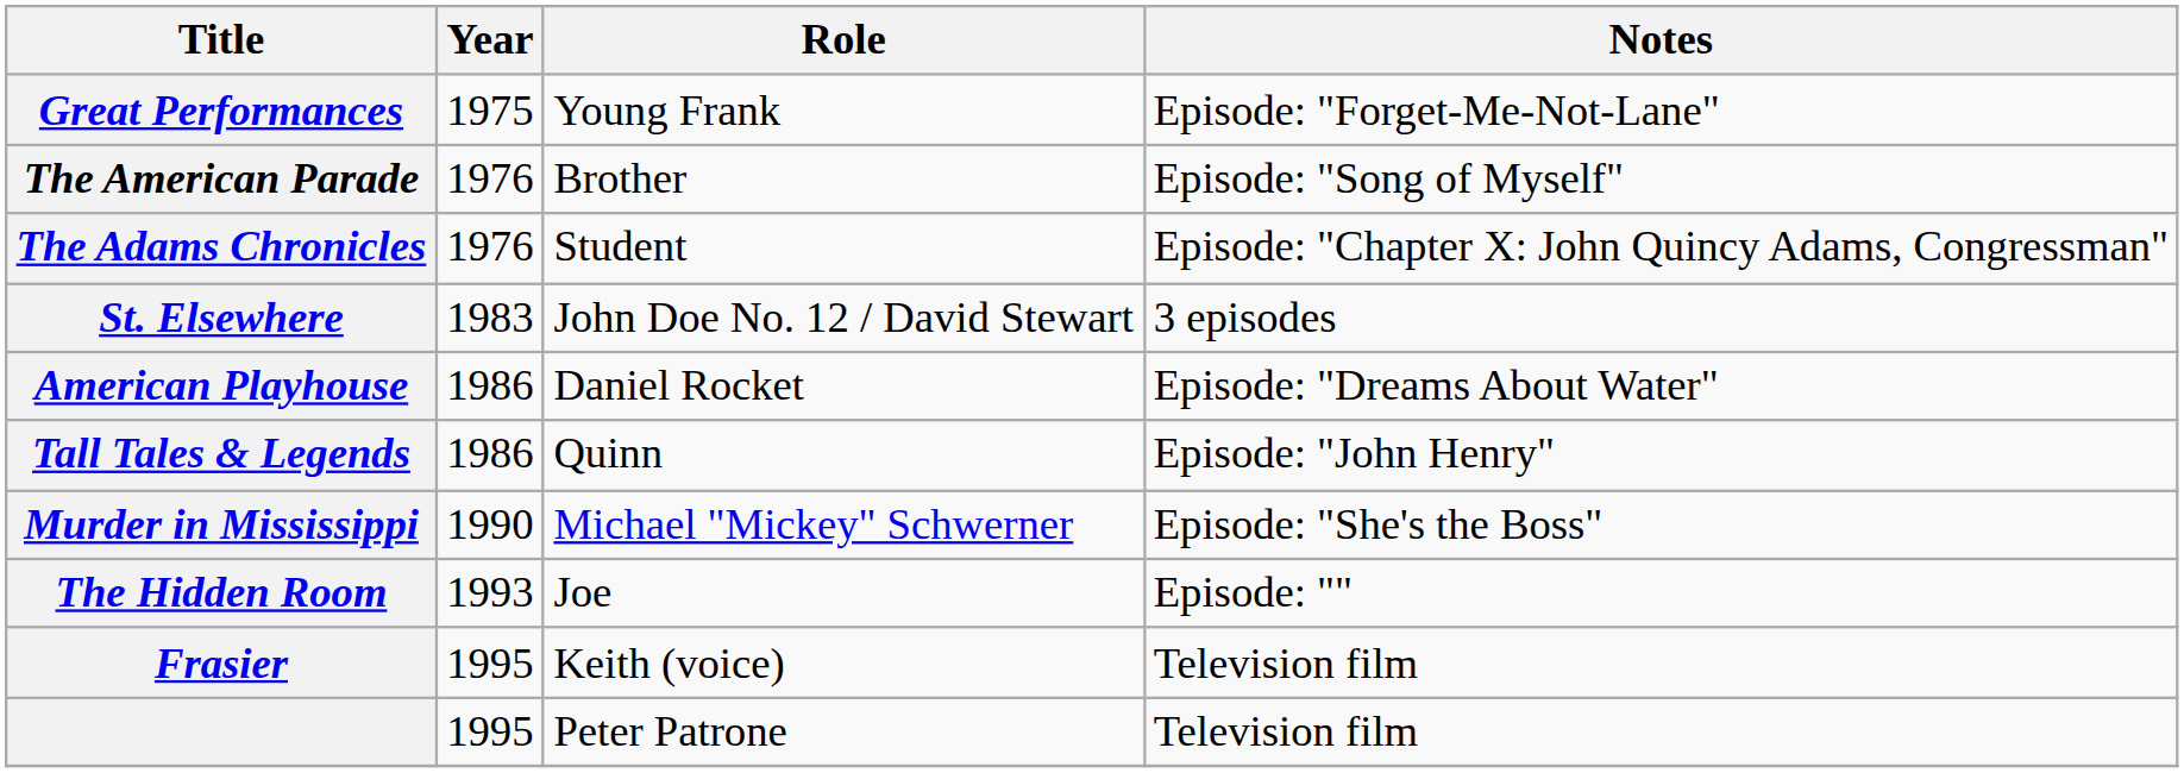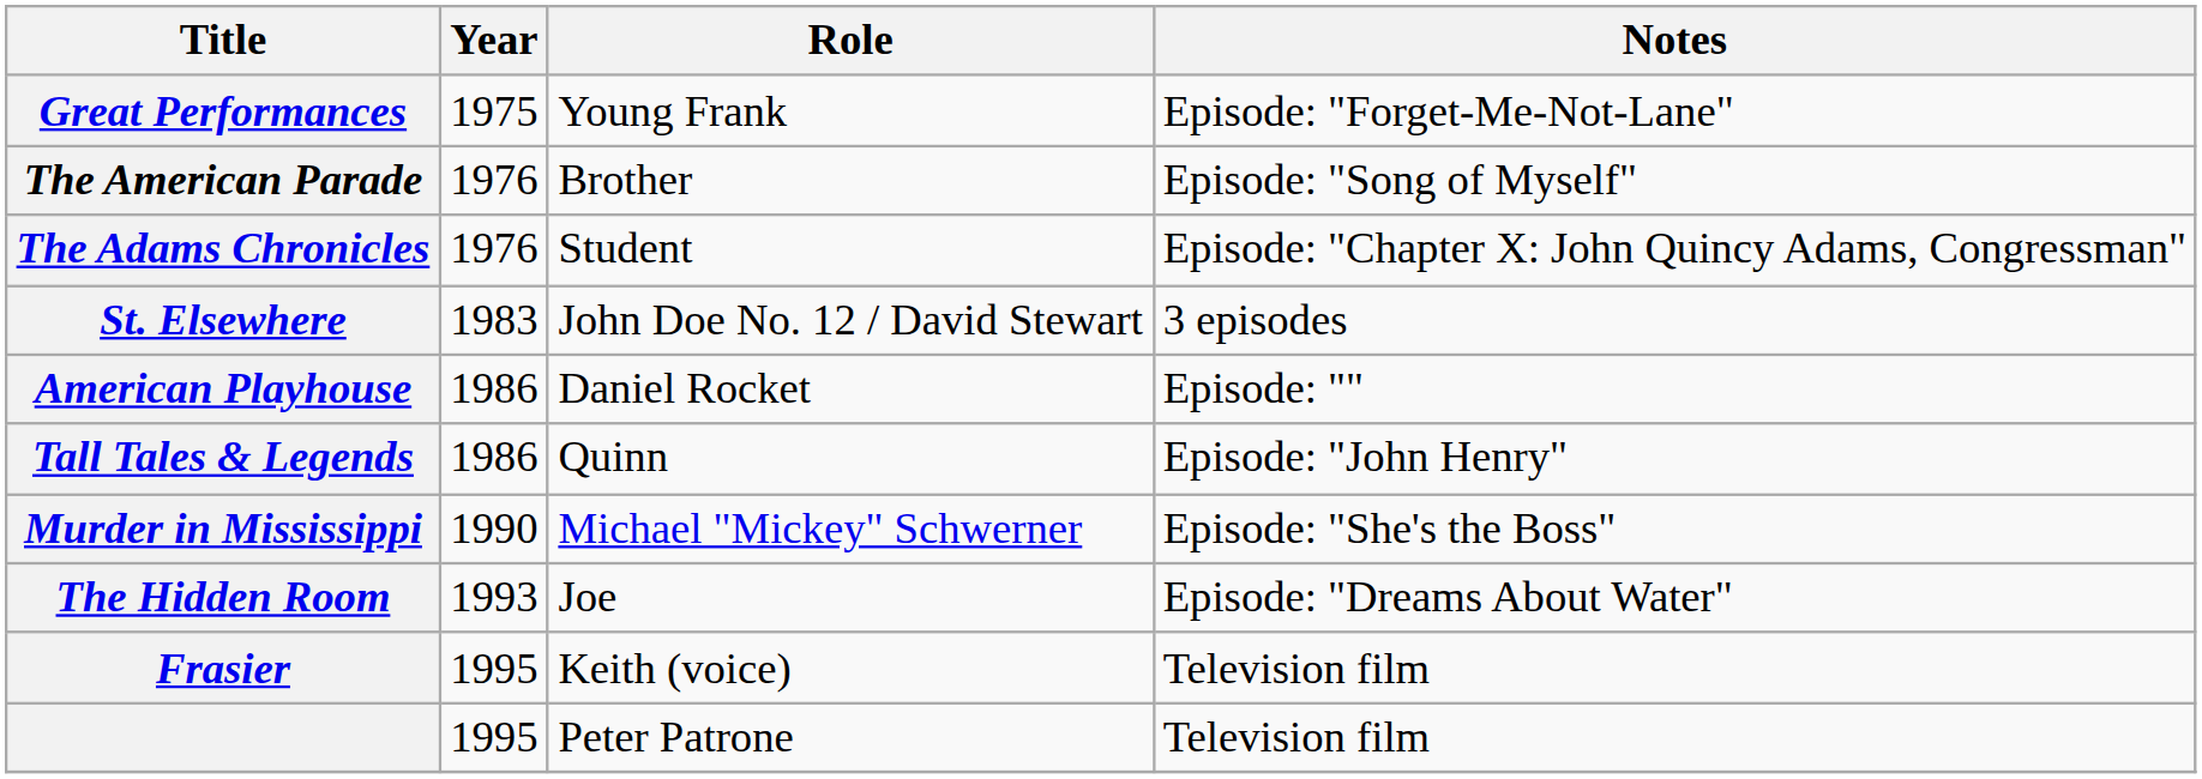American Playhouse | Notes: Episode: "Dreams About Water" -> Episode: ""
The Hidden Room | Notes: Episode: "" -> Episode: "Dreams About Water"
